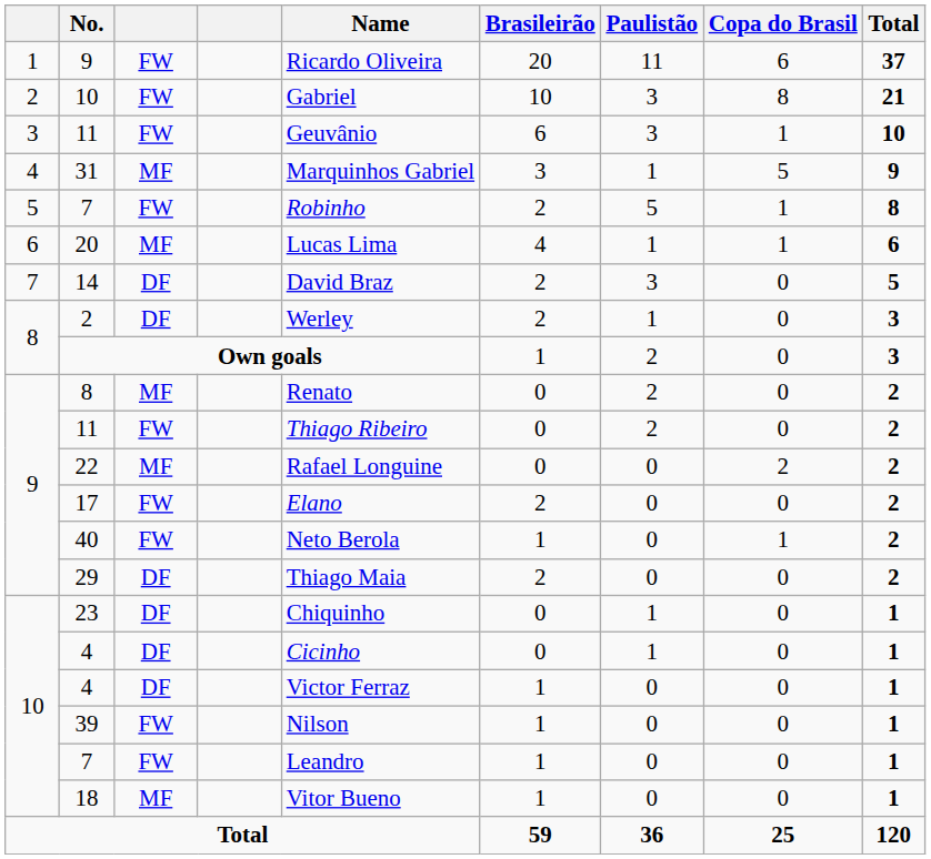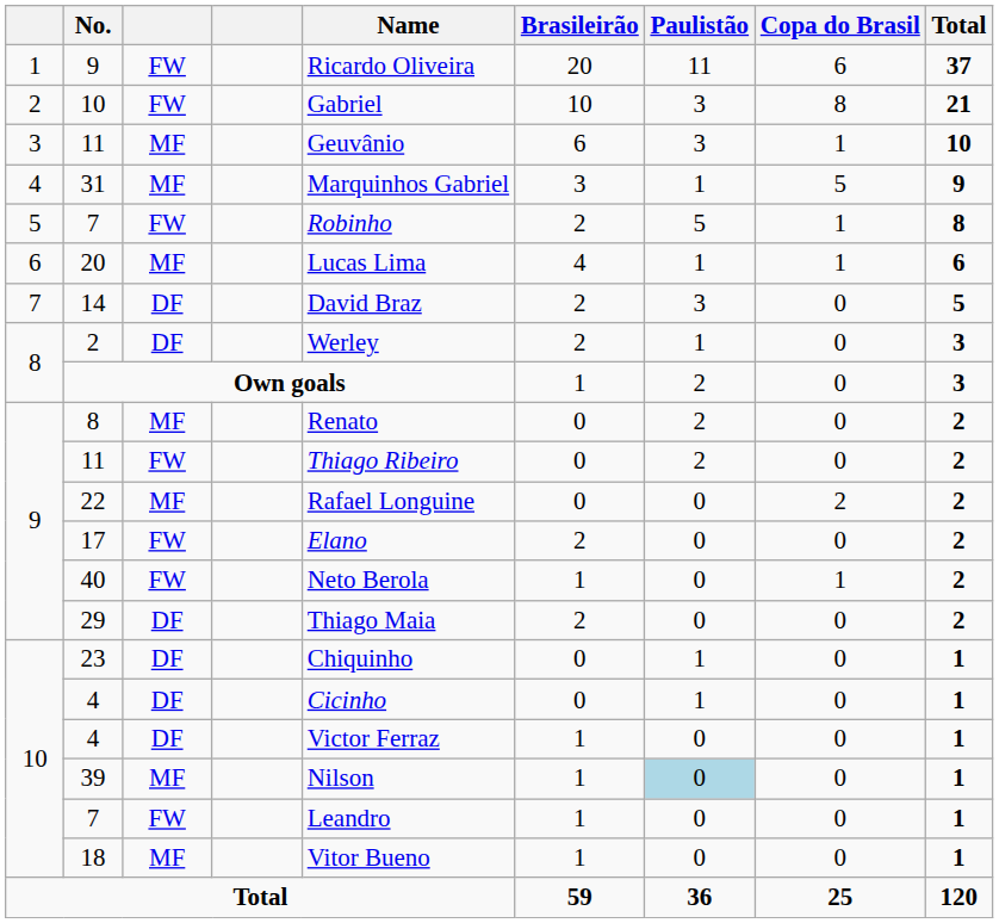3 / 11 | column 3: FW -> MF
39 | column 3: FW -> MF
39 | Paulistão: no background -> lightblue background
